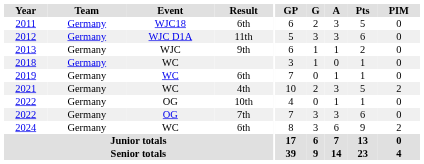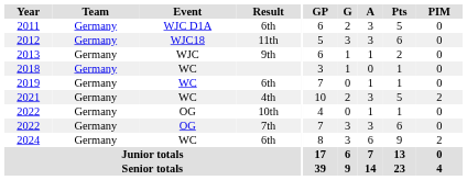2011 | Event: WJC18 -> WJC D1A
2012 | Event: WJC D1A -> WJC18
